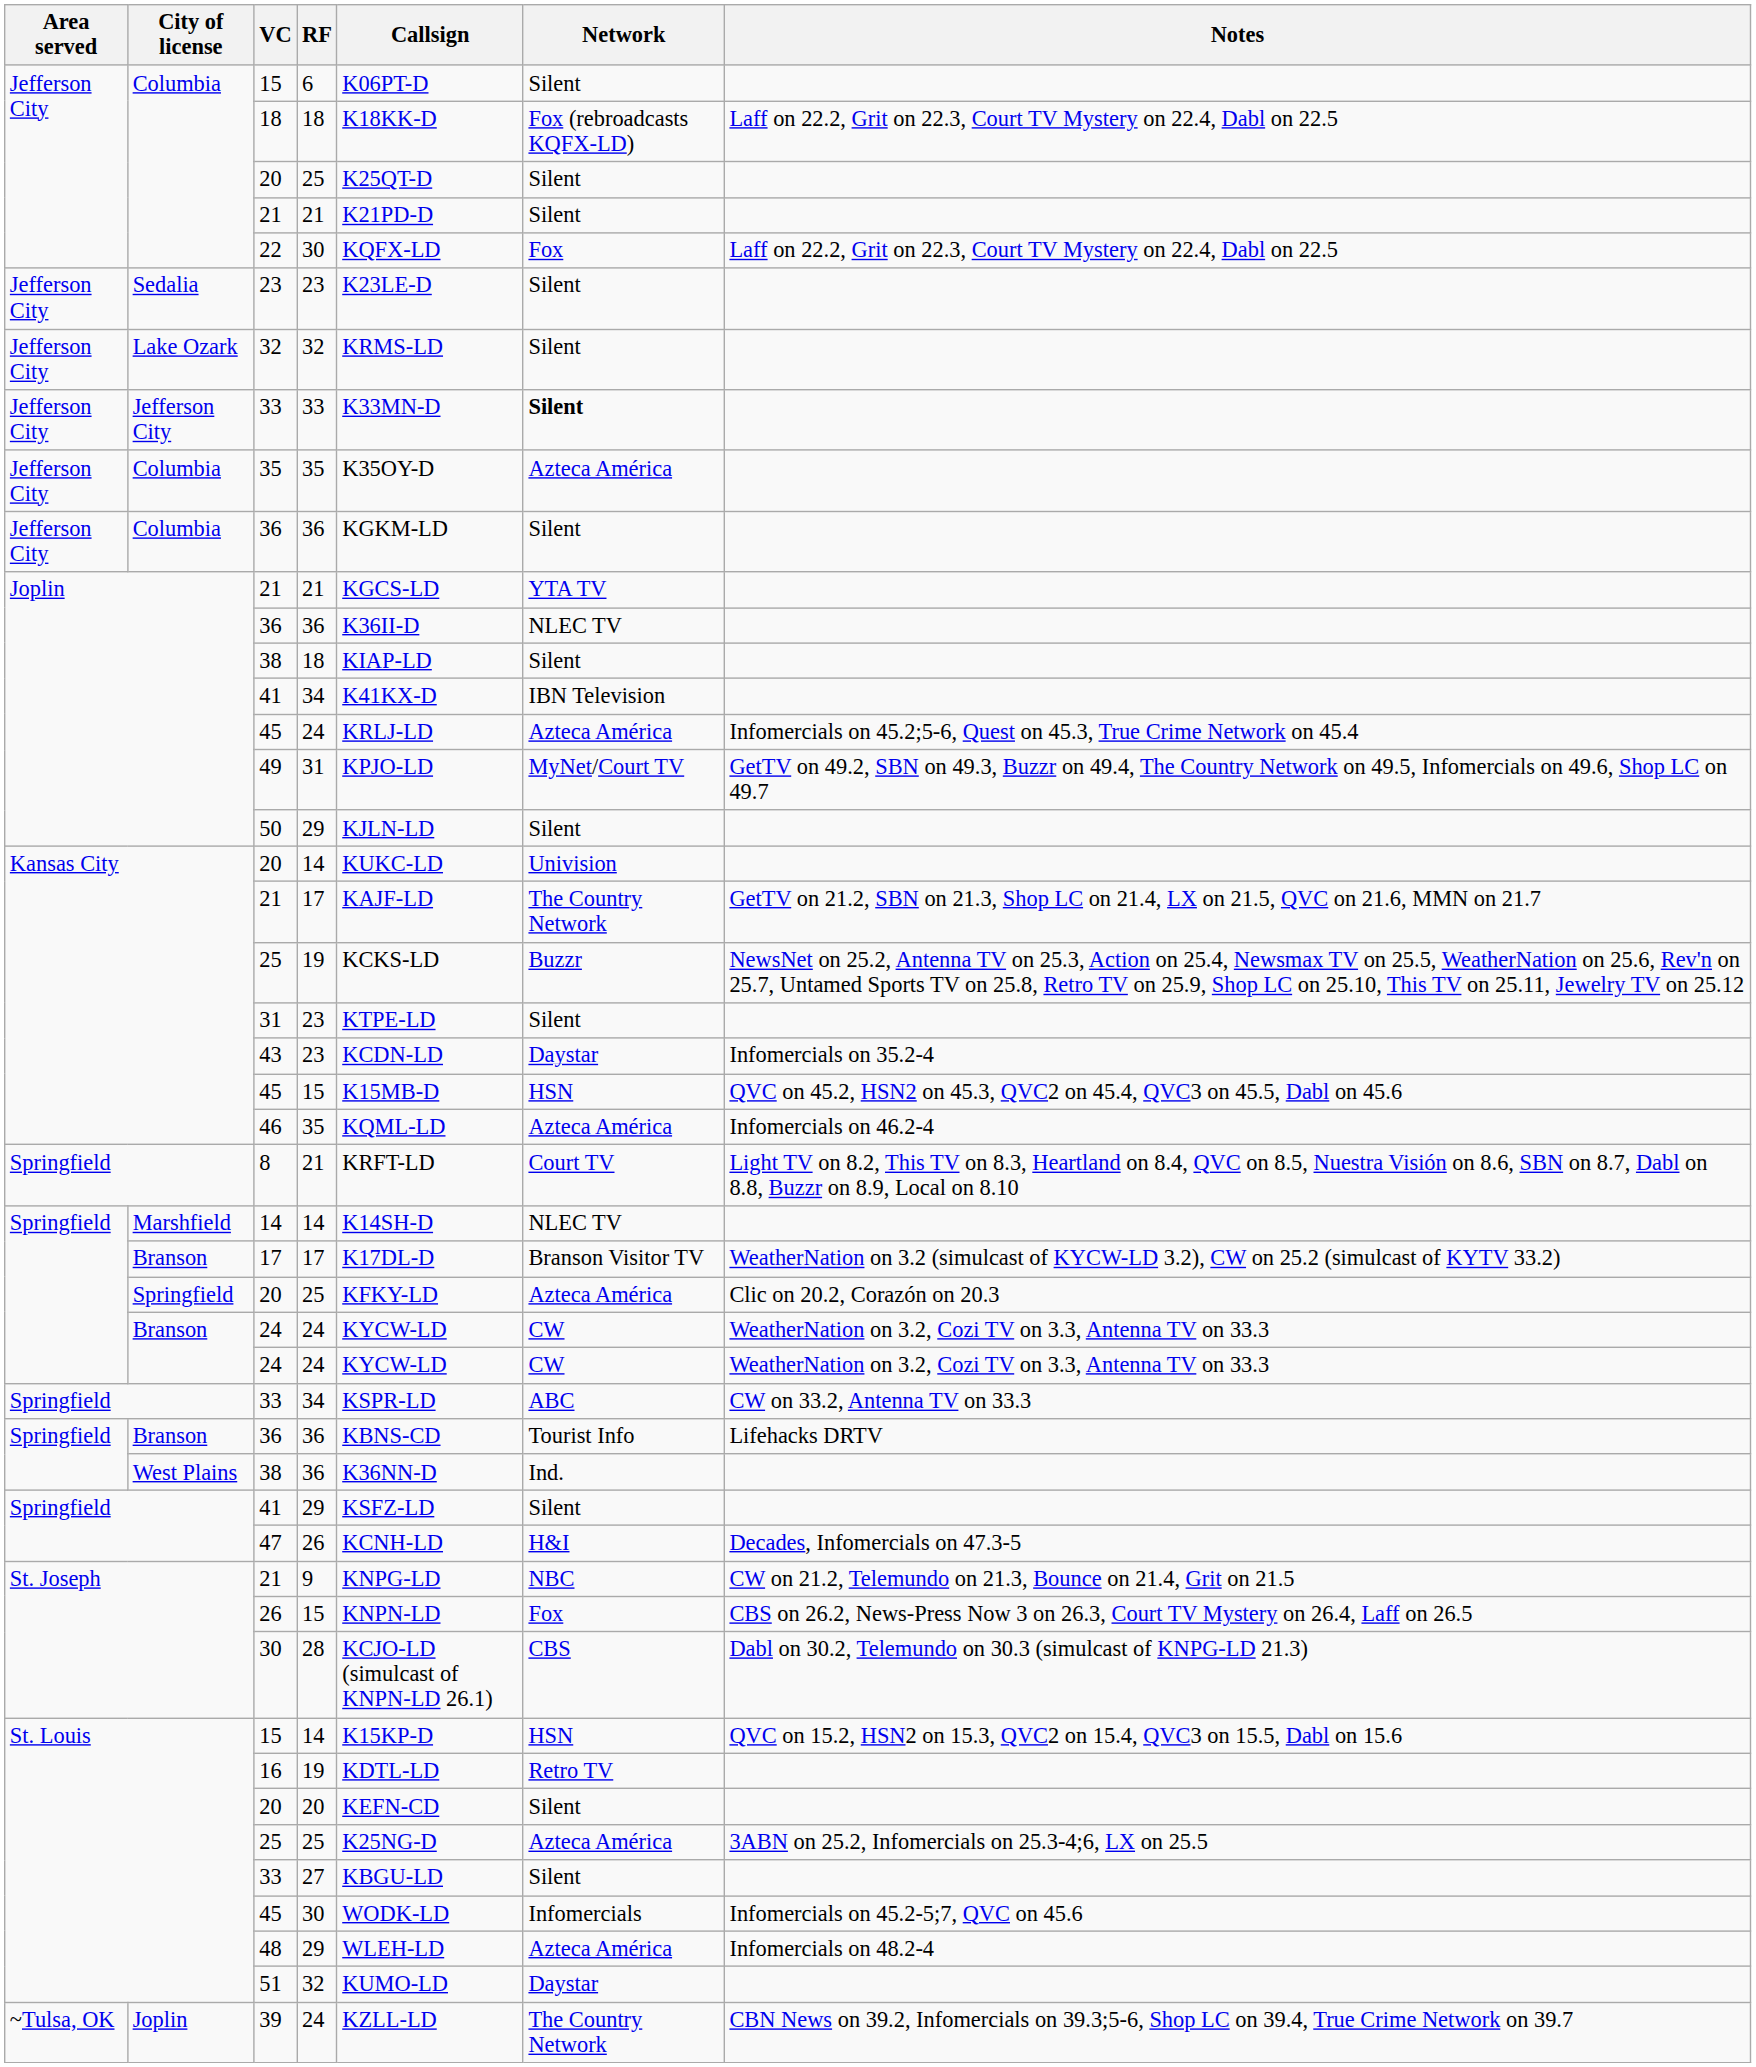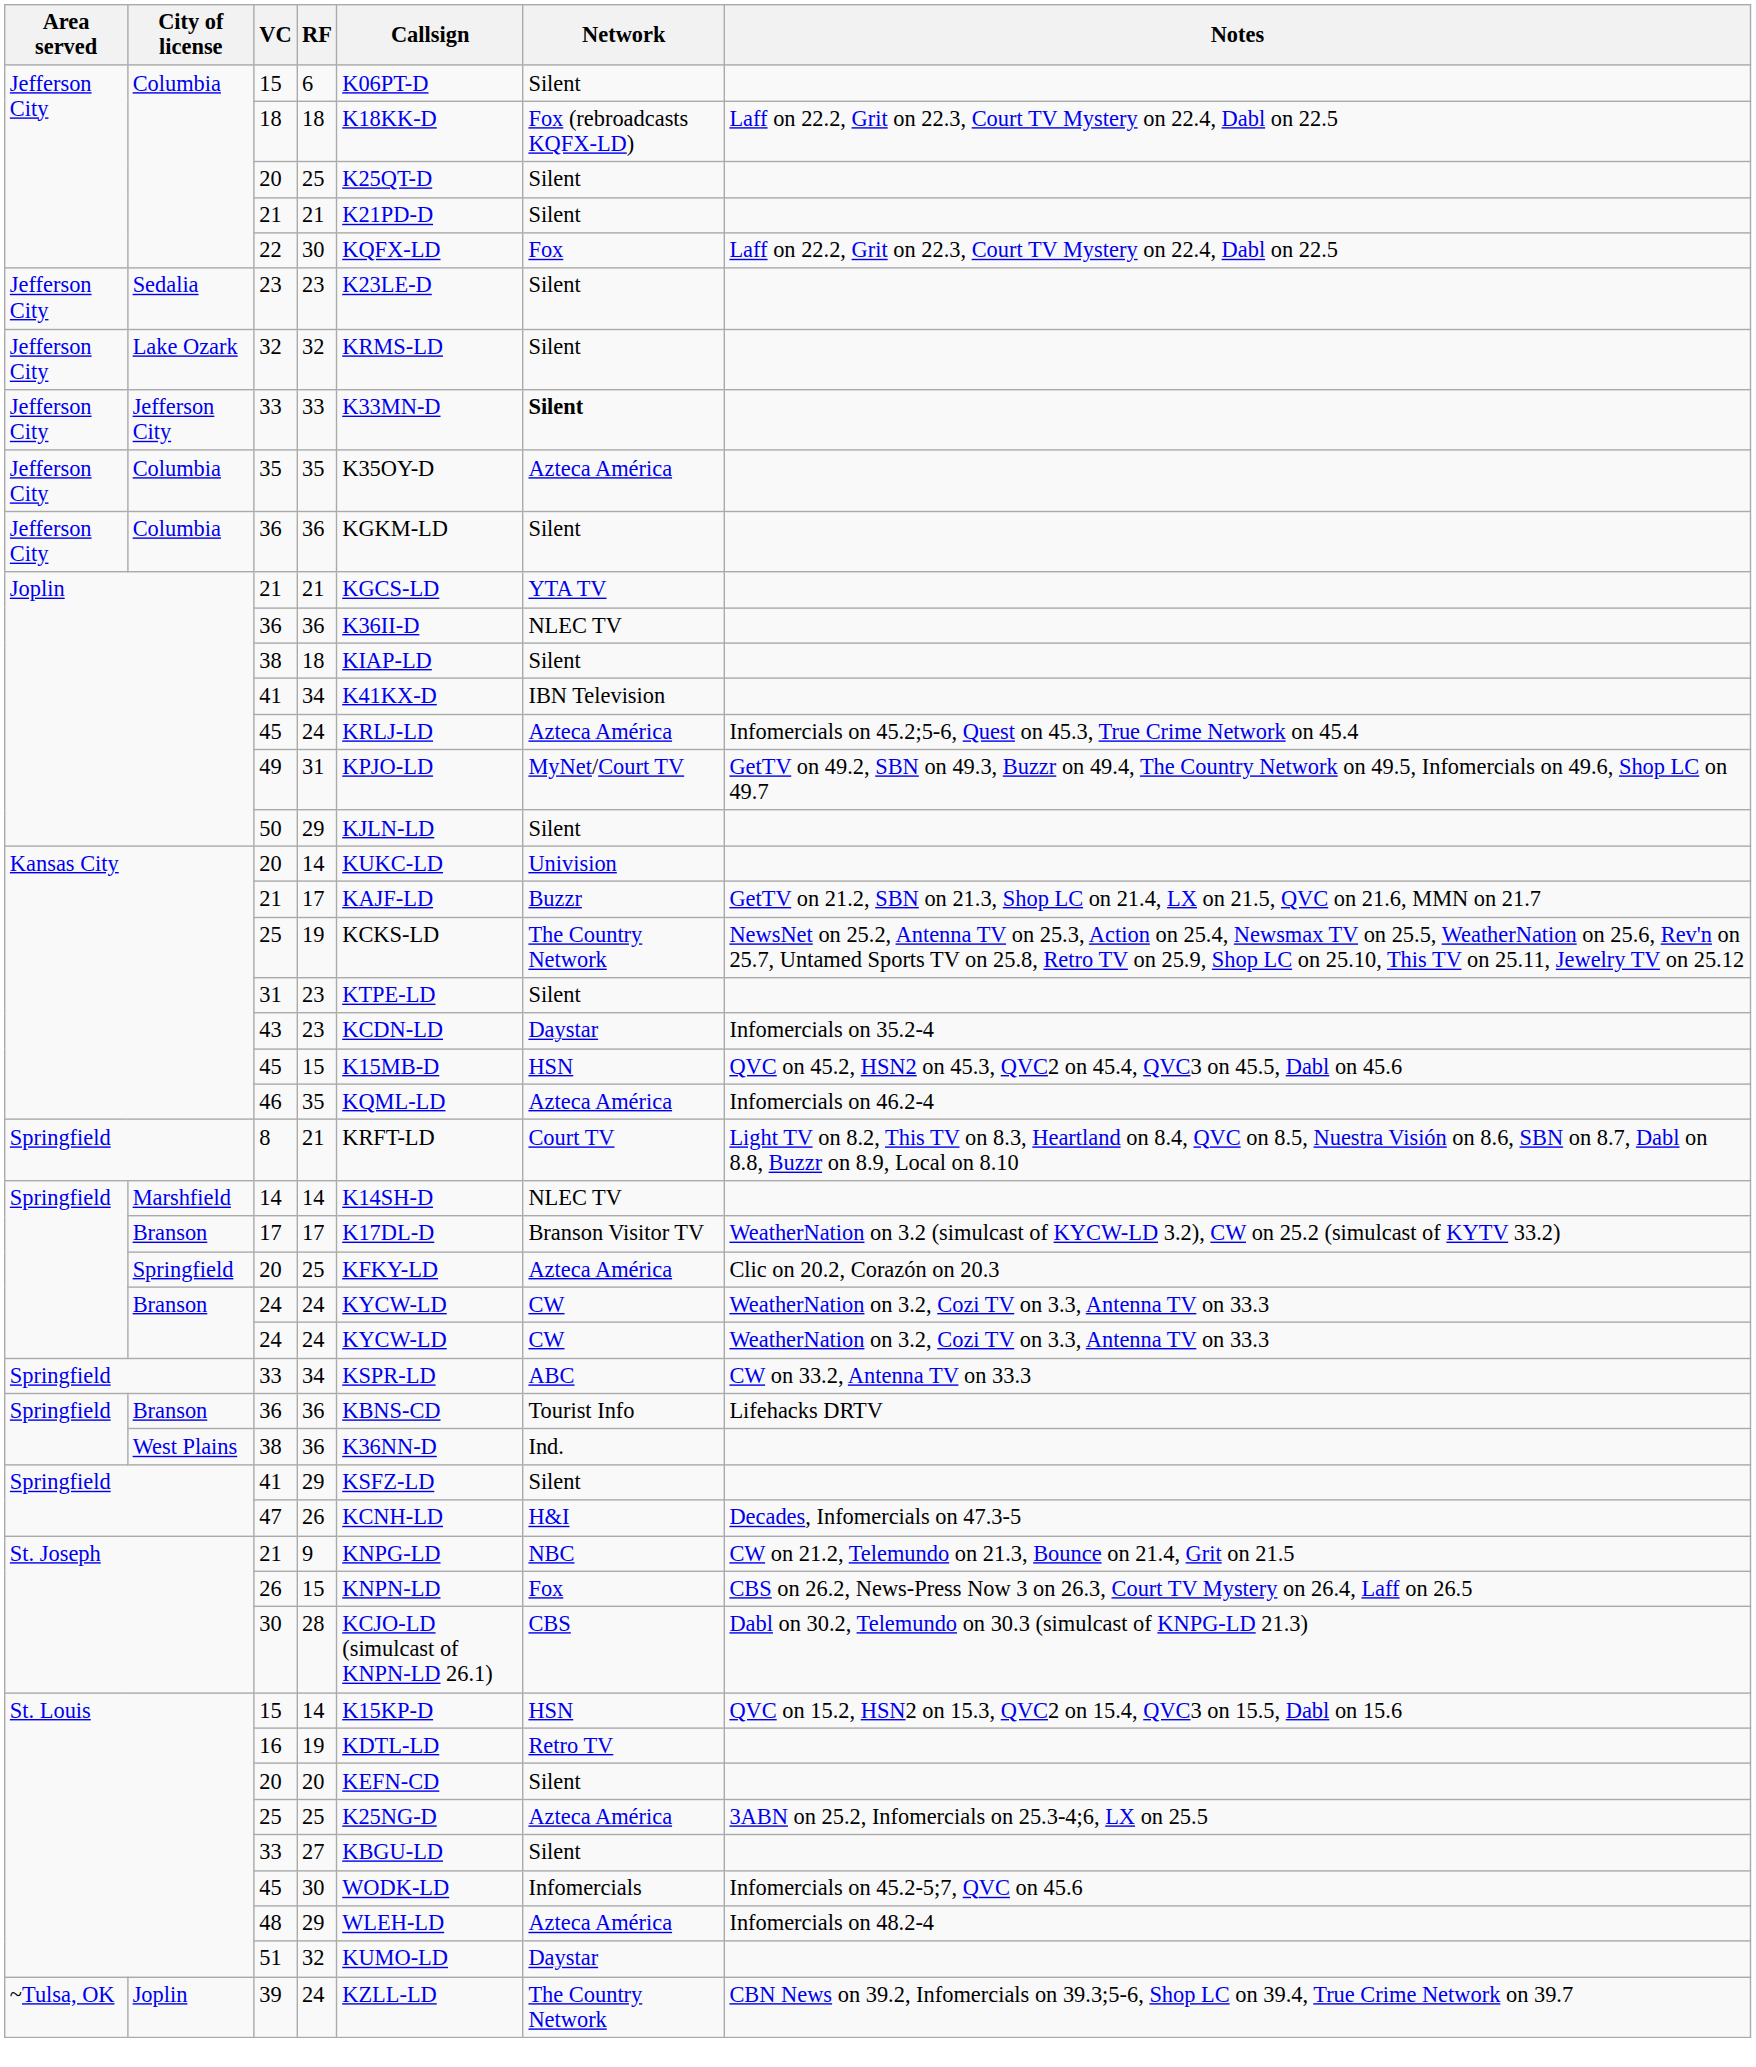Kansas City / 21 | Network: The Country Network -> Buzzr
Kansas City / 25 | Network: Buzzr -> The Country Network
